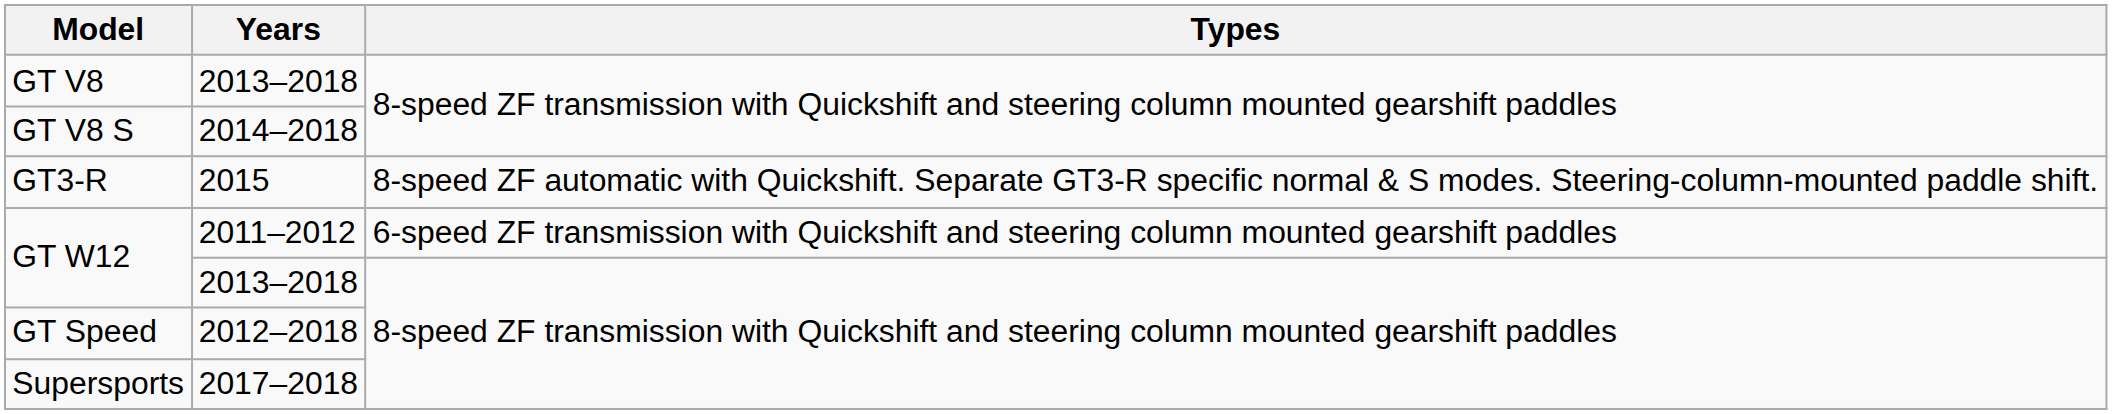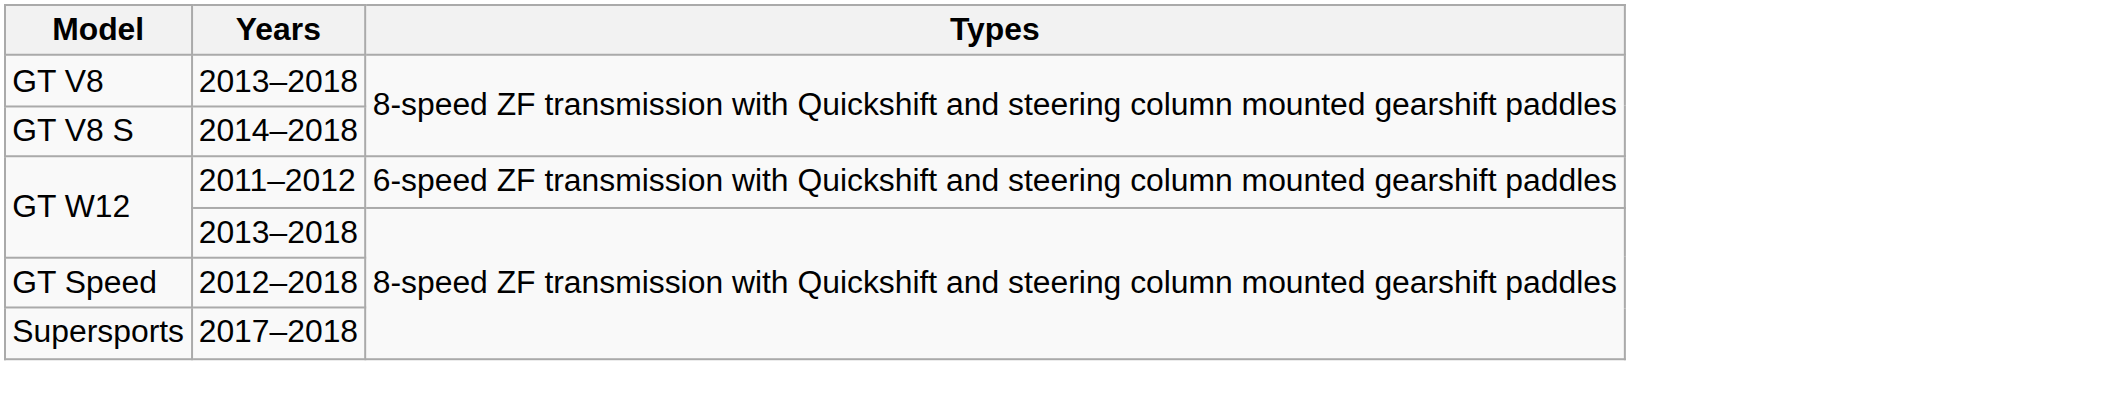- row: GT3-R | 2015 | 8-speed ZF automatic with Quickshift. Separate GT3-R specific normal & S modes. Steering-column-mounted paddle shift.
